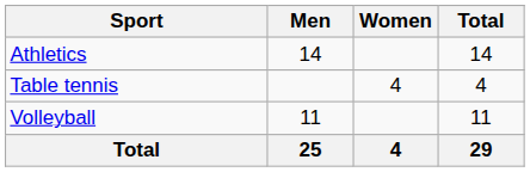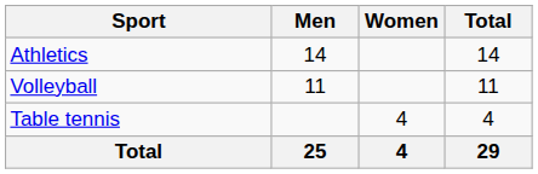rows swapped: Table tennis <-> Volleyball
